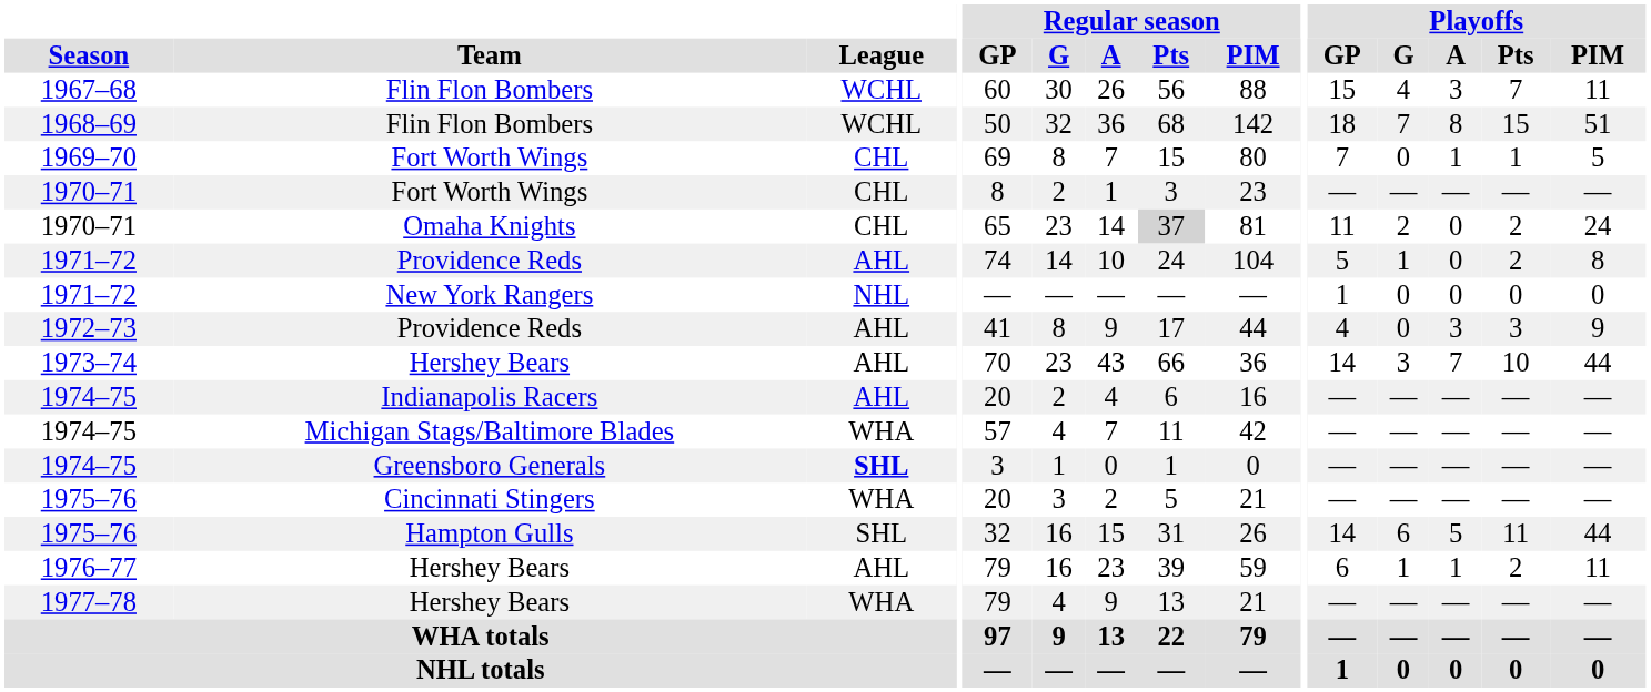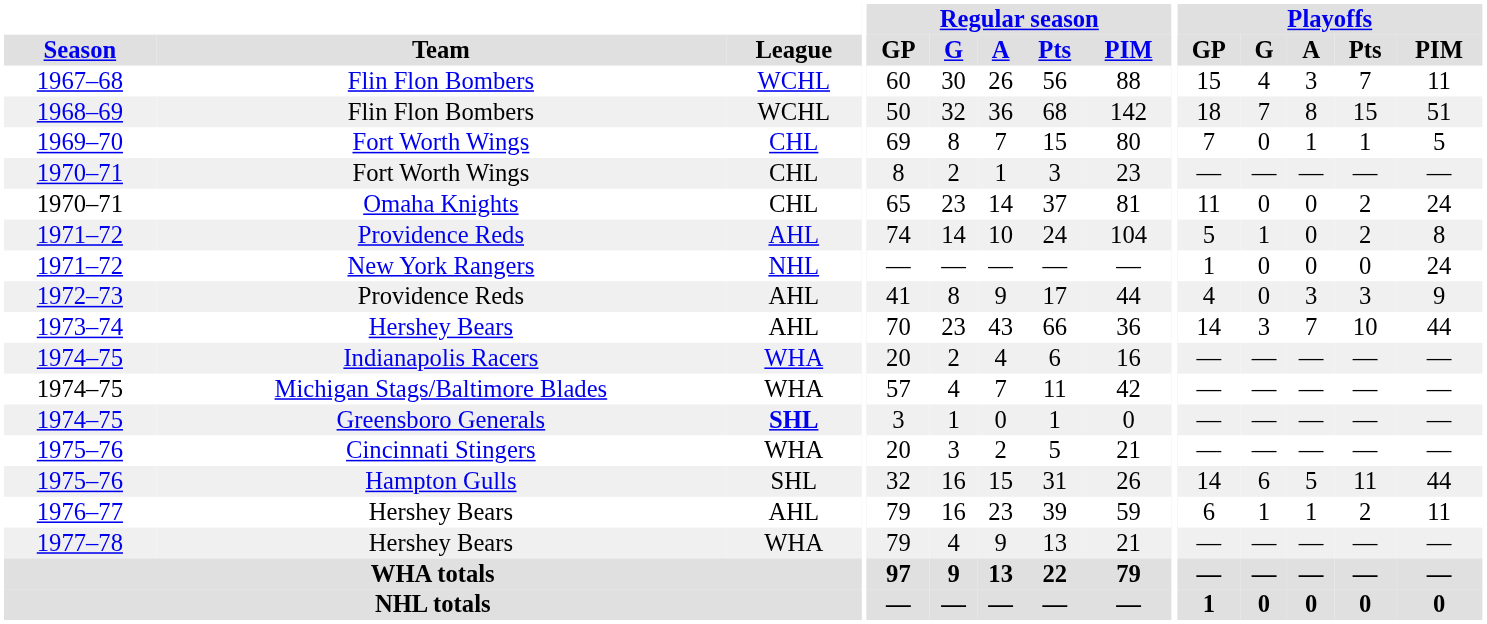1970–71 / Omaha Knights | Regular season / Pts: lightgrey background -> no background
1970–71 / Omaha Knights | Playoffs / G: 2 -> 0
1971–72 / New York Rangers | Playoffs / PIM: 0 -> 24
1974–75 / Indianapolis Racers | League: AHL -> WHA
